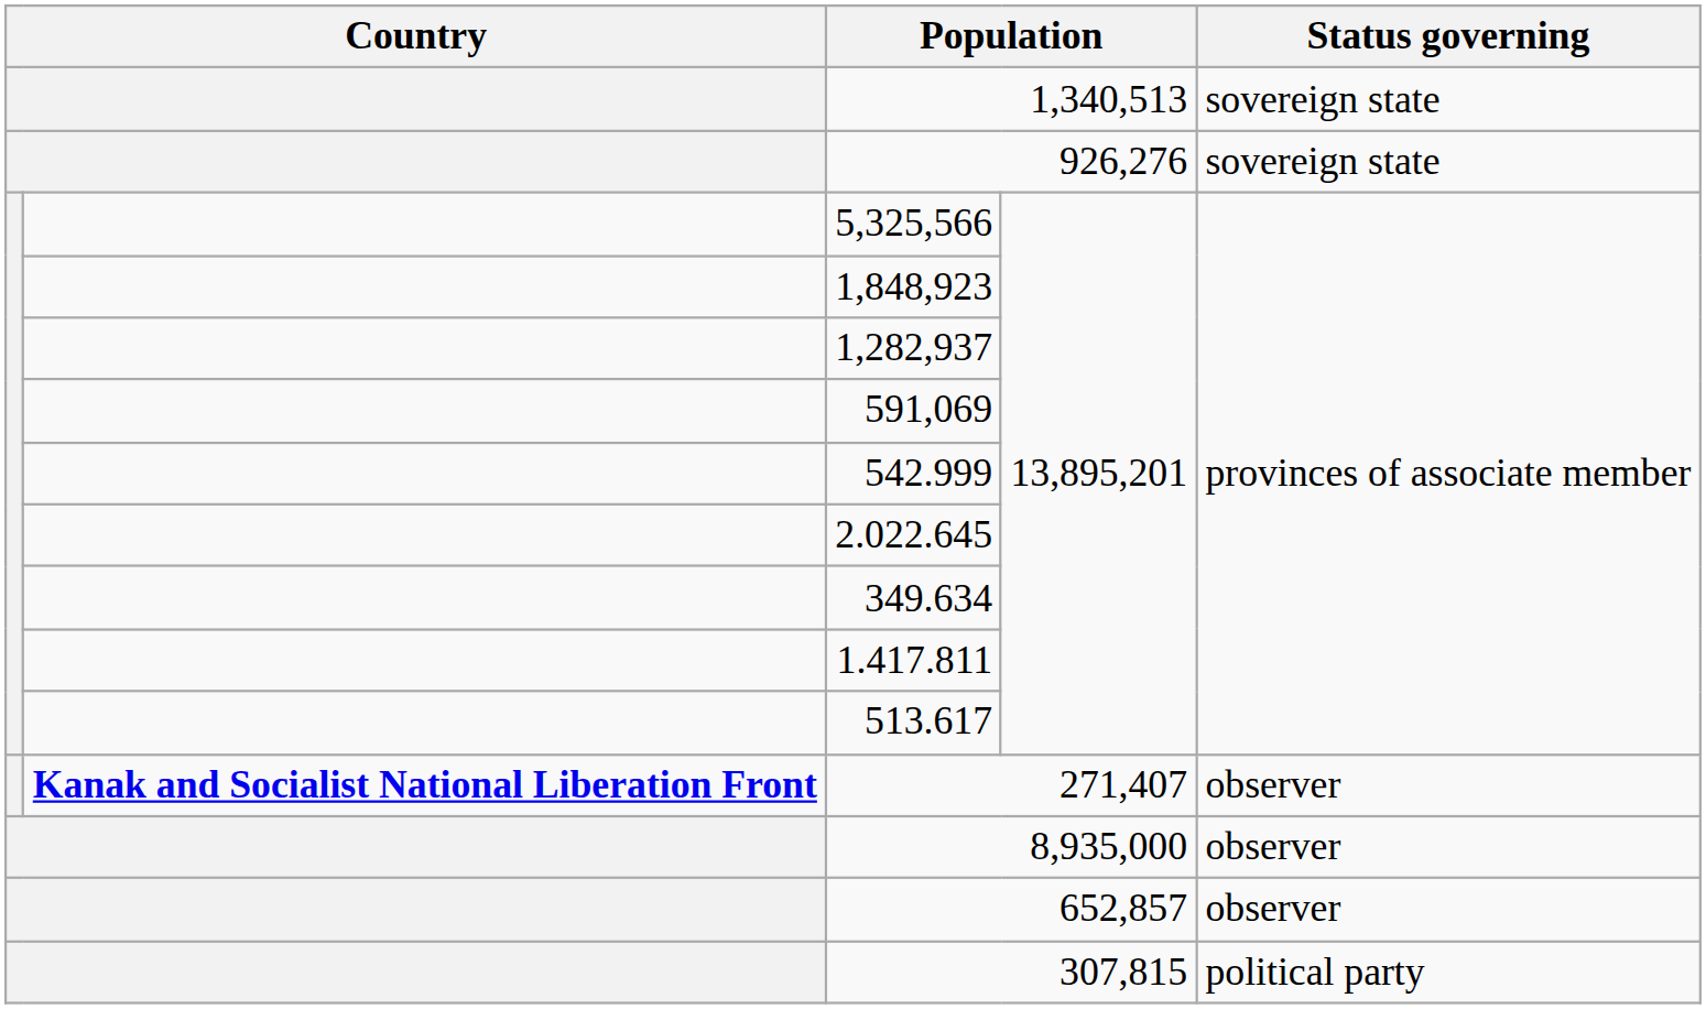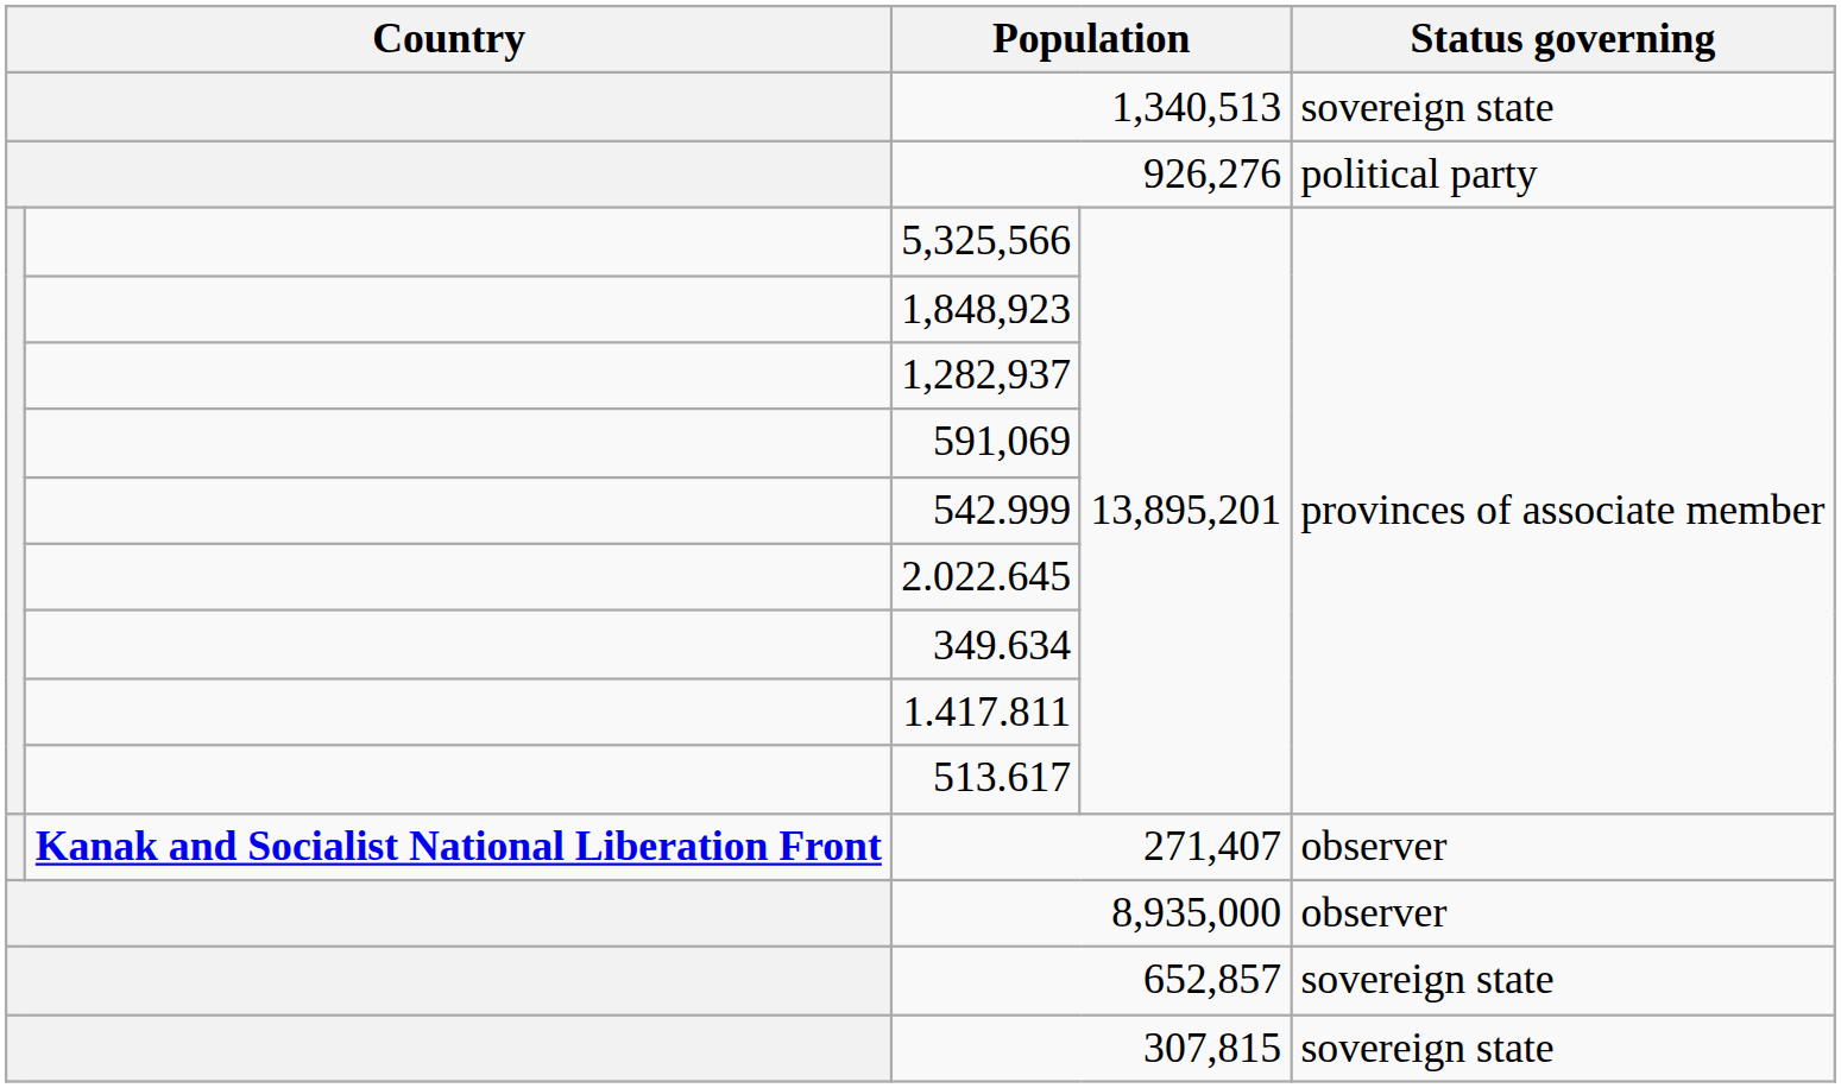926,276 | Status governing: sovereign state -> political party
652,857 | Status governing: observer -> sovereign state
307,815 | Status governing: political party -> sovereign state
